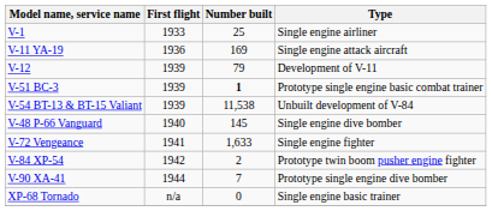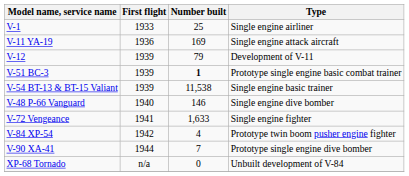V-54 BT-13 & BT-15 Valiant | Type: Unbuilt development of V-84 -> Single engine basic trainer
V-48 P-66 Vanguard | Number built: 145 -> 146
V-84 XP-54 | Number built: 2 -> 4
XP-68 Tornado | Type: Single engine basic trainer -> Unbuilt development of V-84
